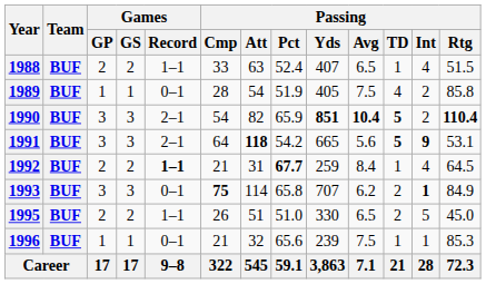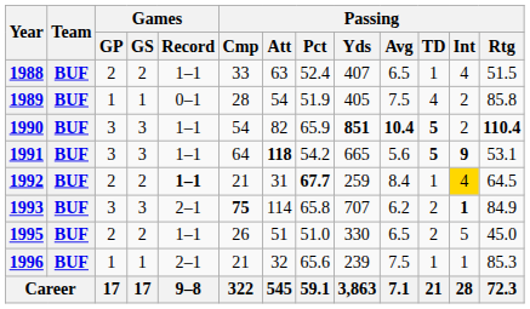1990 | Games / Record: 2–1 -> 1–1
1991 | Games / Record: 2–1 -> 1–1
1992 | Passing / Int: no background -> gold background
1993 | Games / Record: 0–1 -> 2–1
1996 | Games / Record: 0–1 -> 2–1
